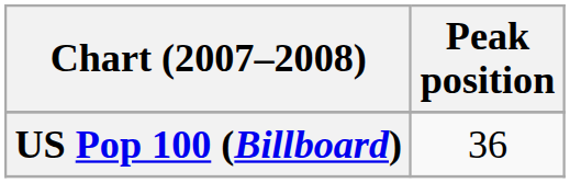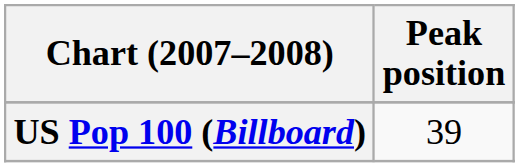US Pop 100 (Billboard) | Peak position: 36 -> 39
